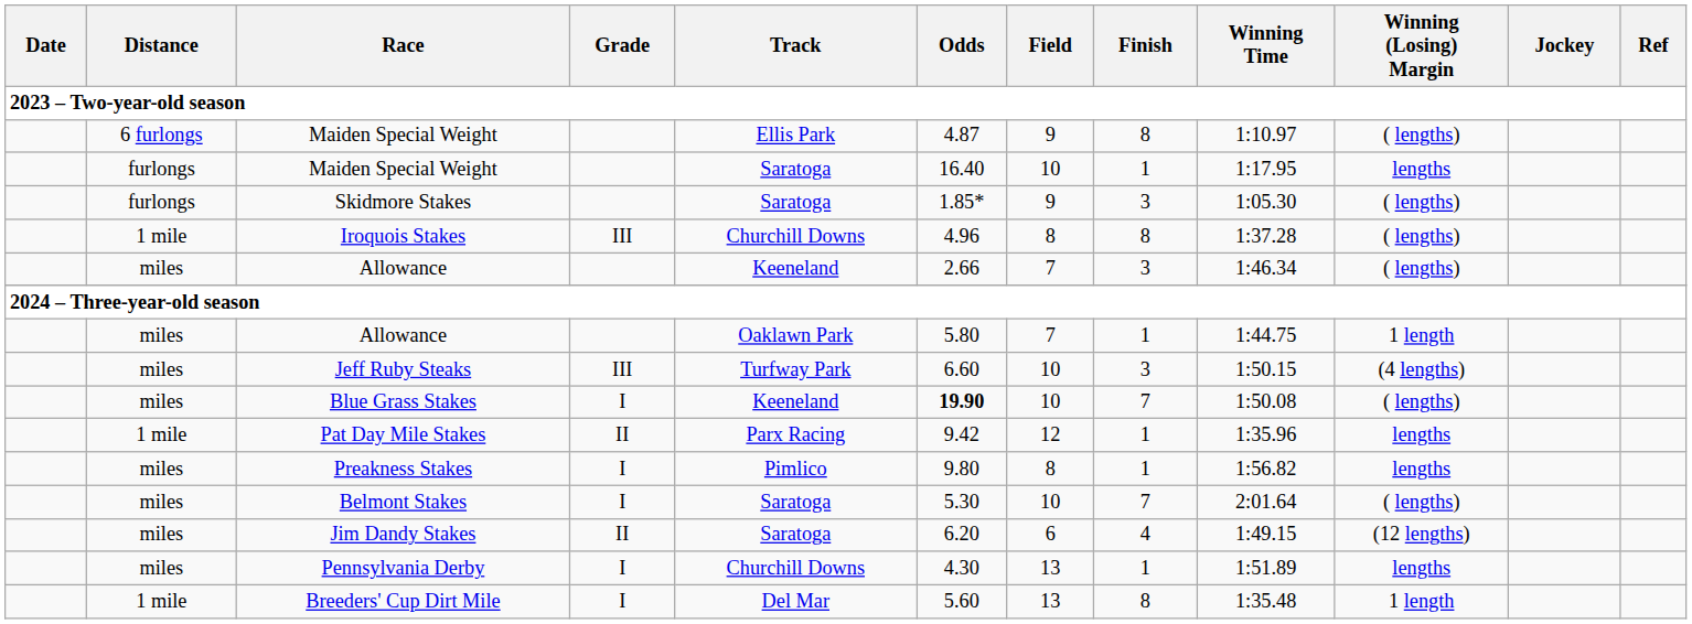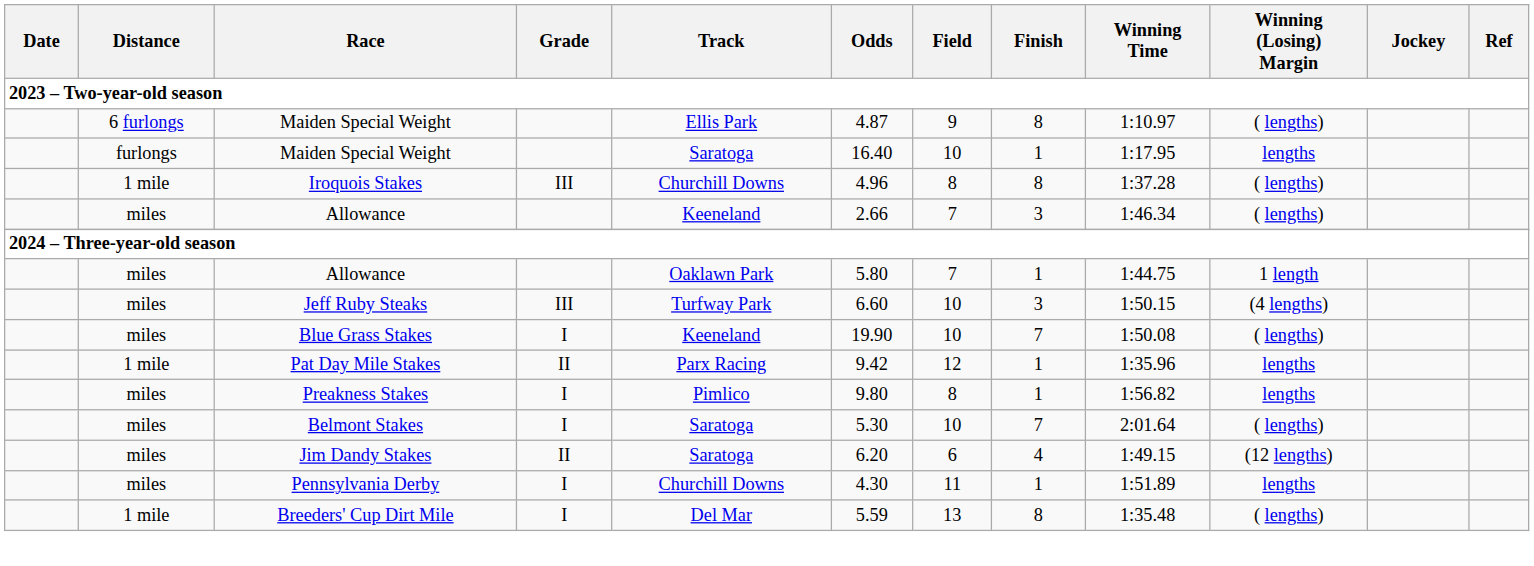- row: furlongs | Skidmore Stakes | Saratoga | 1.85* | 9 | 3 | 1:05.30 | ( lengths)
Blue Grass Stakes | Odds: bold -> normal
Pennsylvania Derby | Field: 13 -> 11
Breeders' Cup Dirt Mile | Odds: 5.60 -> 5.59
Breeders' Cup Dirt Mile | Winning (Losing) Margin: 1 length -> ( lengths)
